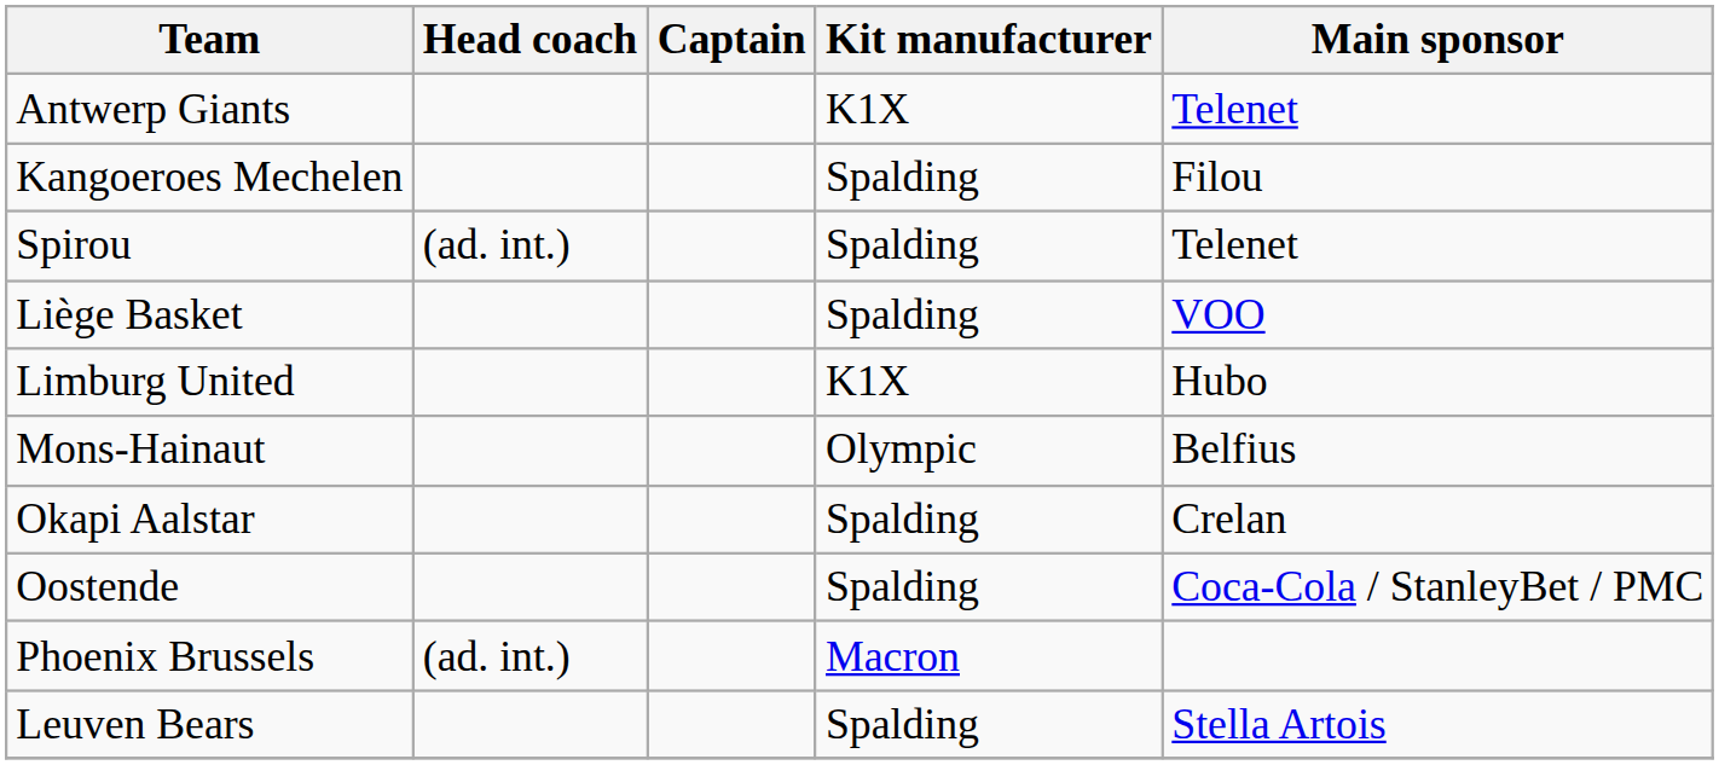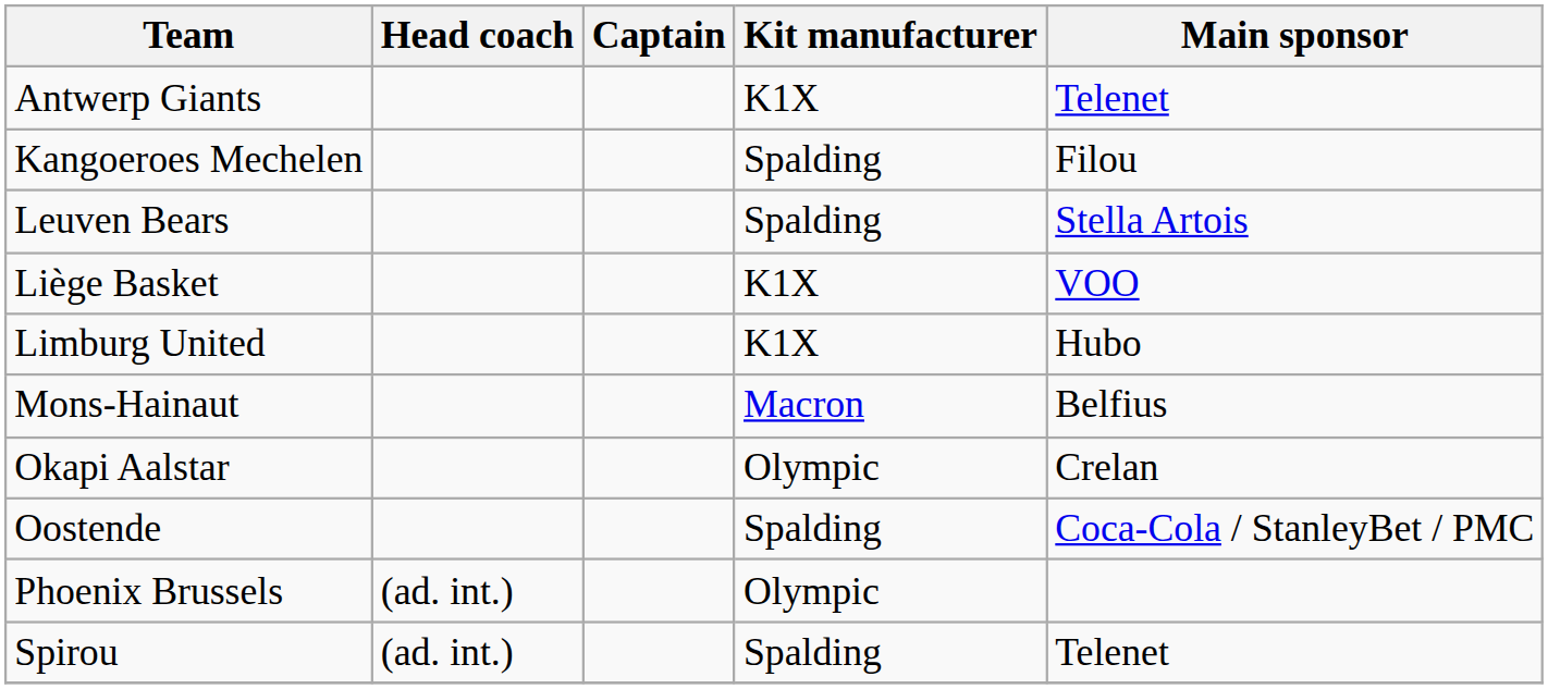rows swapped: Leuven Bears <-> Spirou
Liège Basket | Kit manufacturer: Spalding -> K1X
Mons-Hainaut | Kit manufacturer: Olympic -> Macron
Okapi Aalstar | Kit manufacturer: Spalding -> Olympic
Phoenix Brussels | Kit manufacturer: Macron -> Olympic
